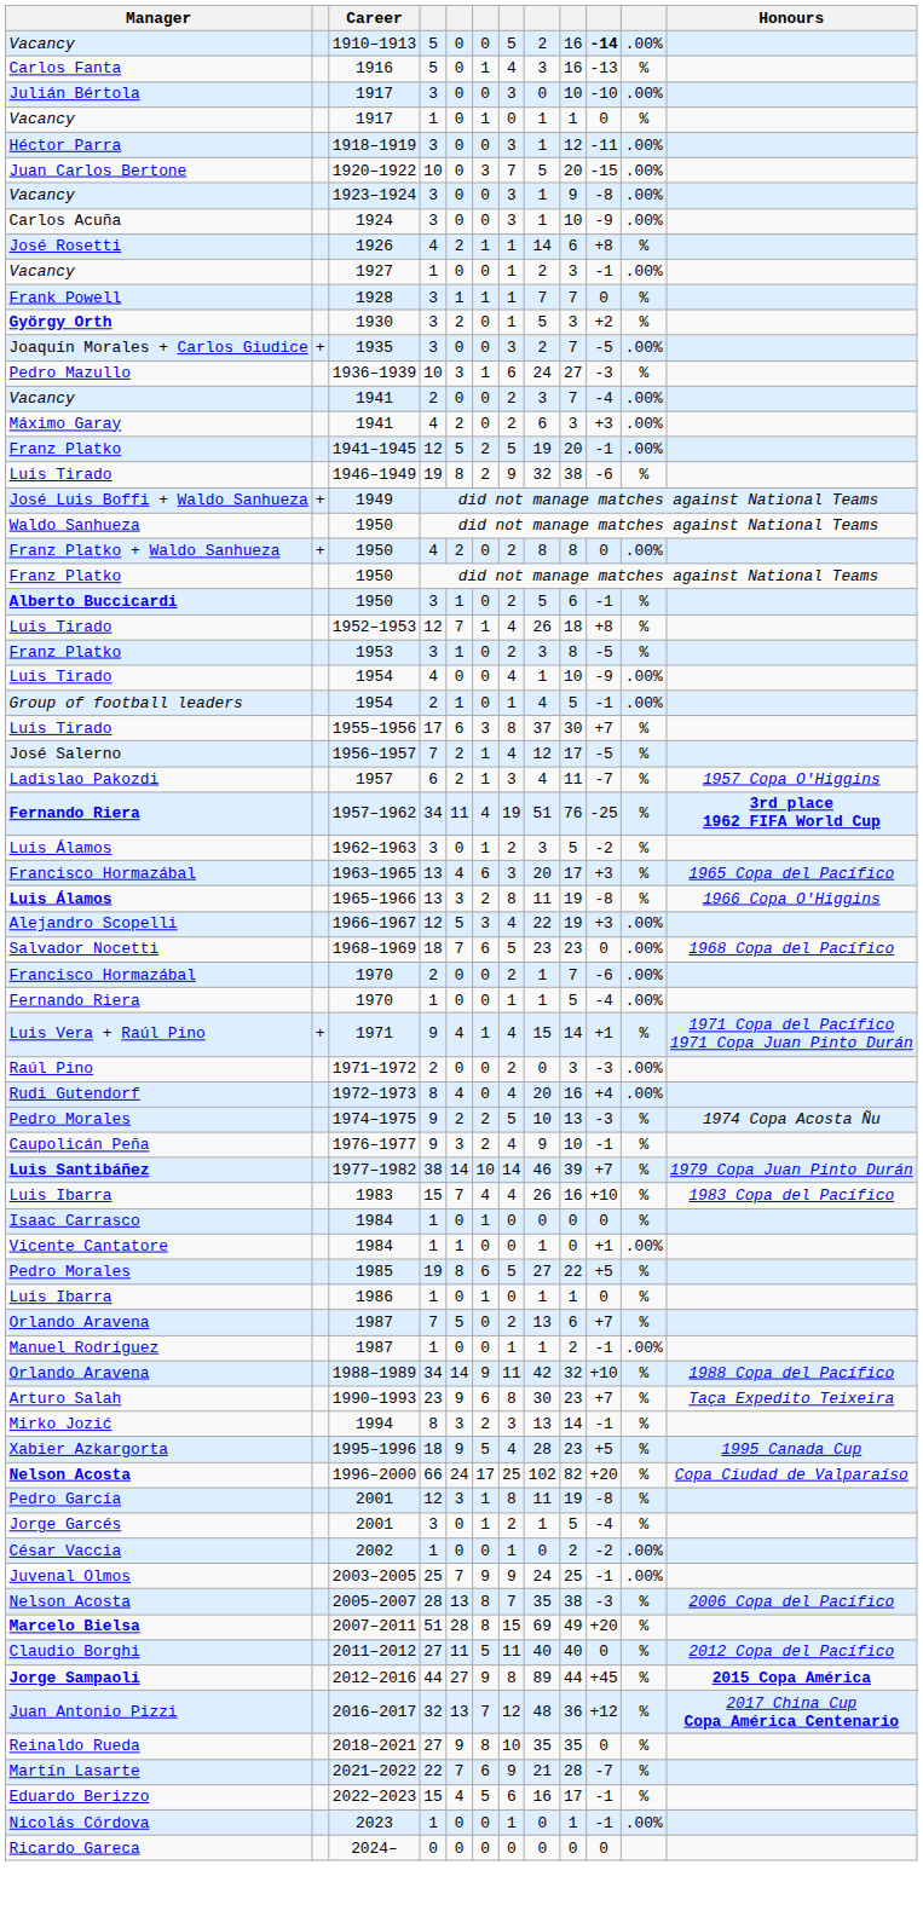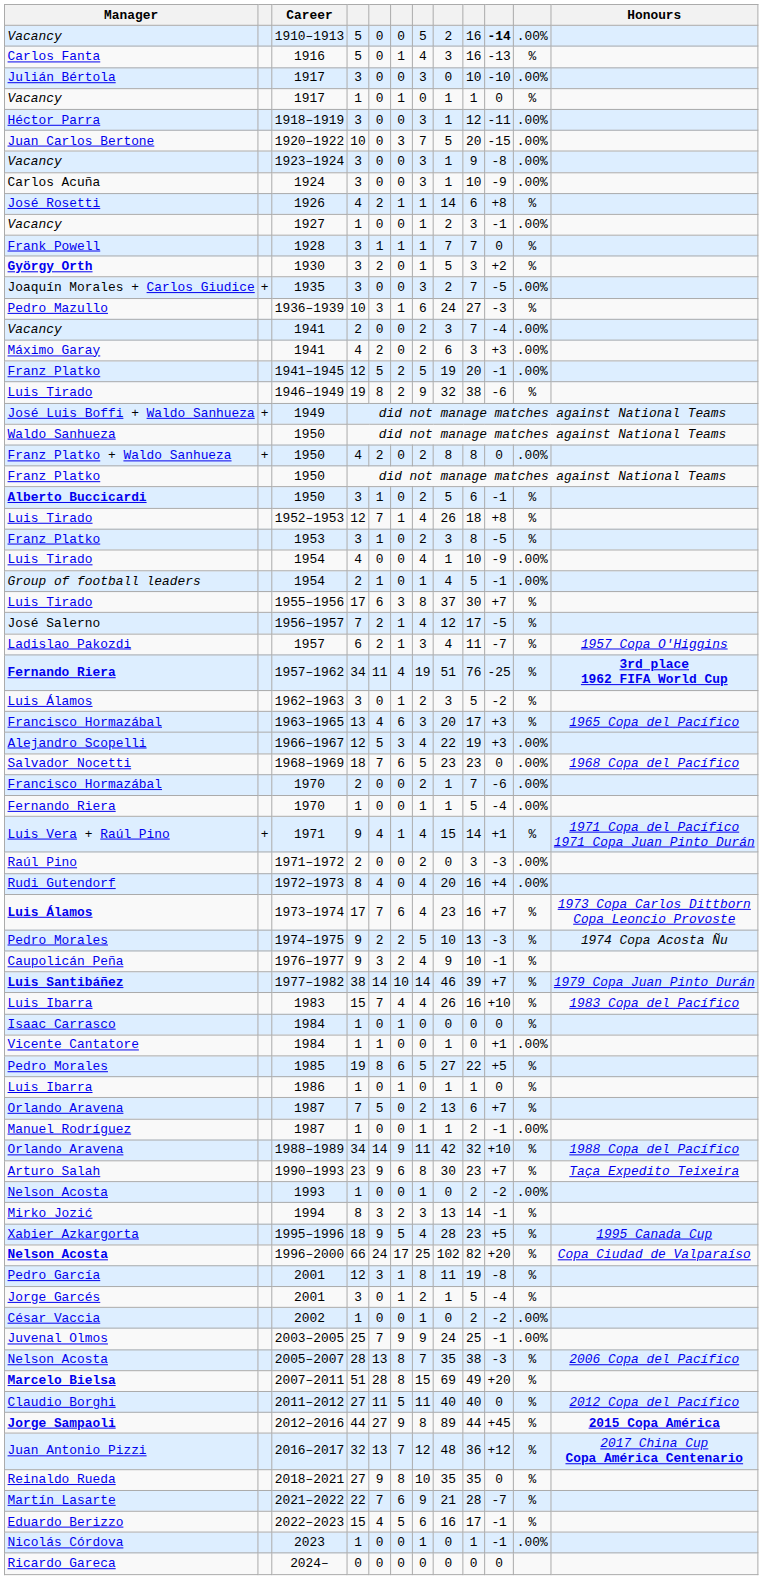- row: Luis Álamos | 1965–1966 | 13 | 3 | 2 | 8 | 11 | 19 | -8 | % | 1966 Copa O'Higgins
+ row: Luis Álamos | 1973–1974 | 17 | 7 | 6 | 4 | 23 | 16 | +7 | % | 1973 Copa Carlos Dittborn Copa Leoncio Provoste
+ row: Nelson Acosta | 1993 | 1 | 0 | 0 | 1 | 0 | 2 | -2 | .00%
